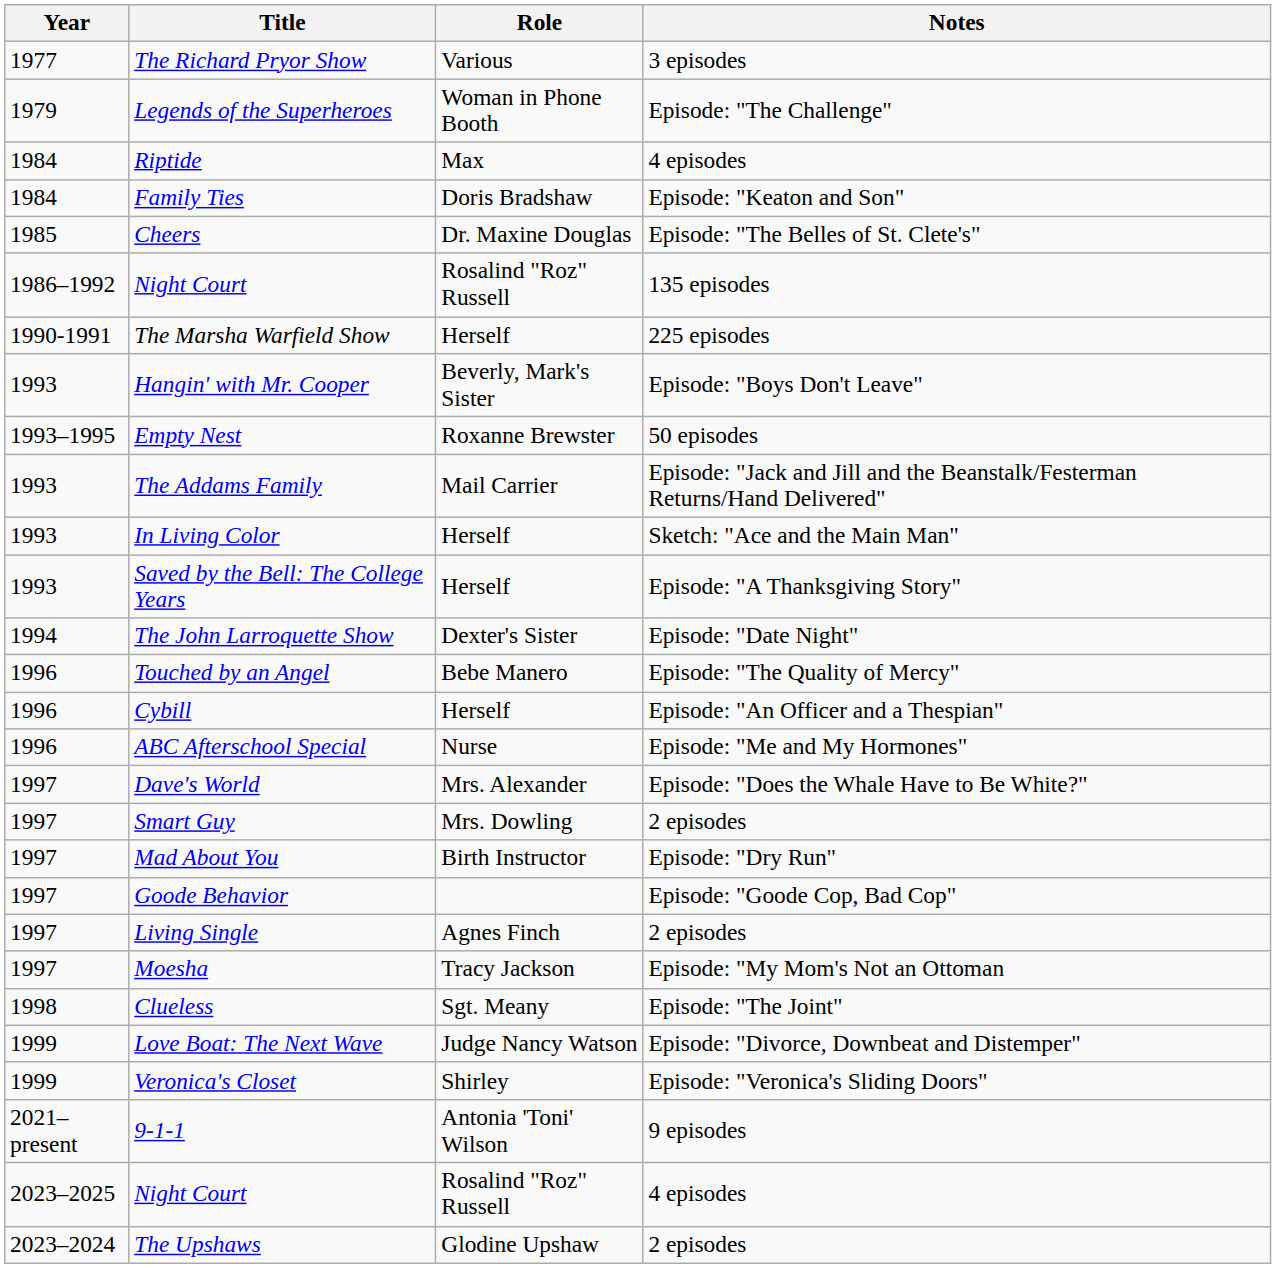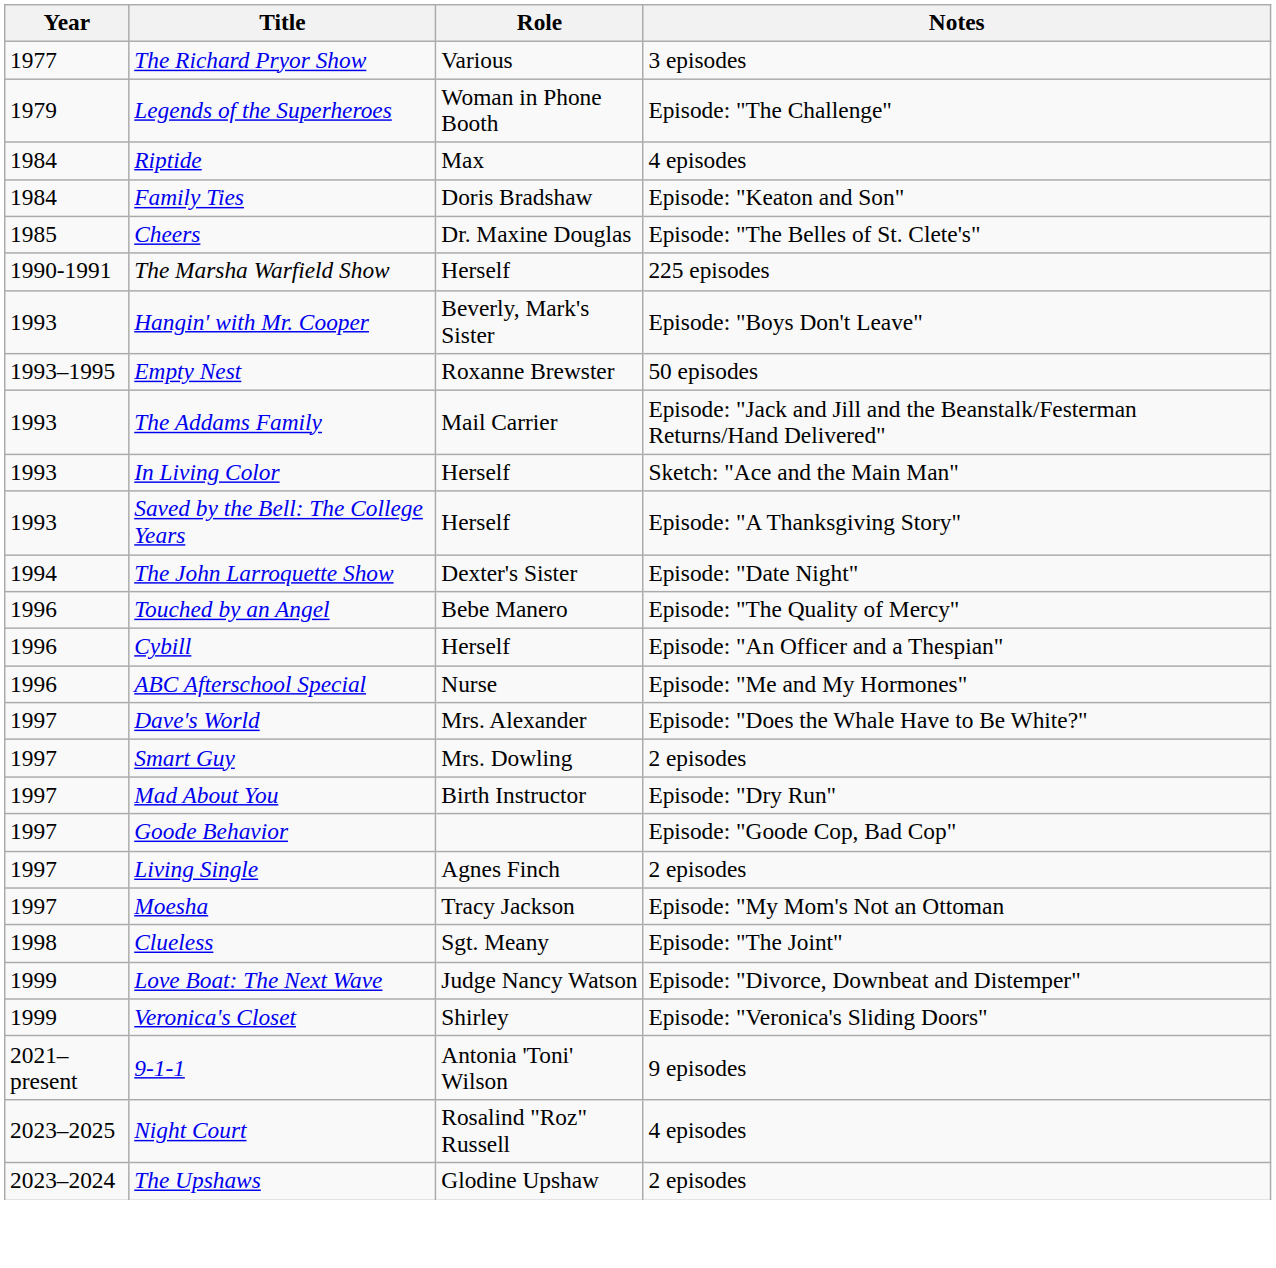- row: 1986–1992 | Night Court | Rosalind "Roz" Russell | 135 episodes
